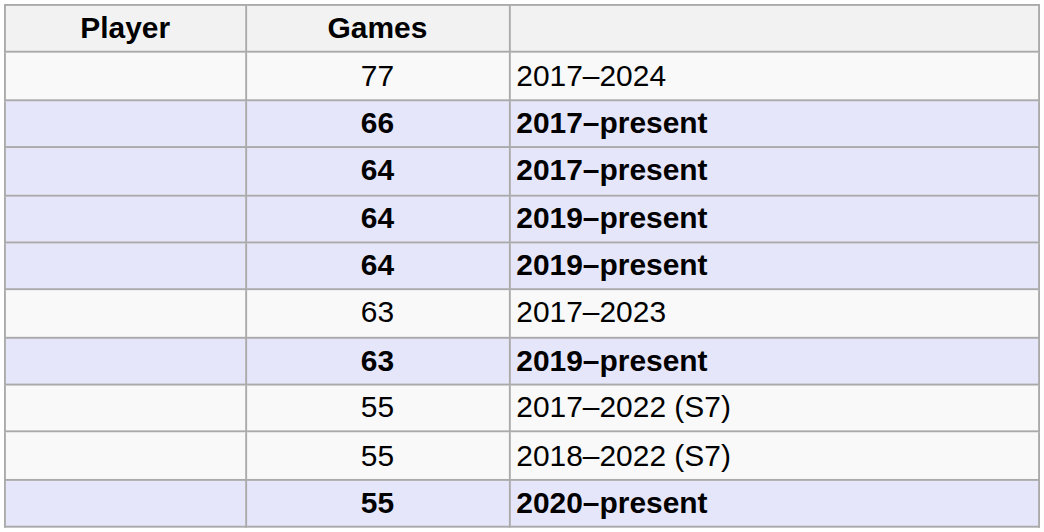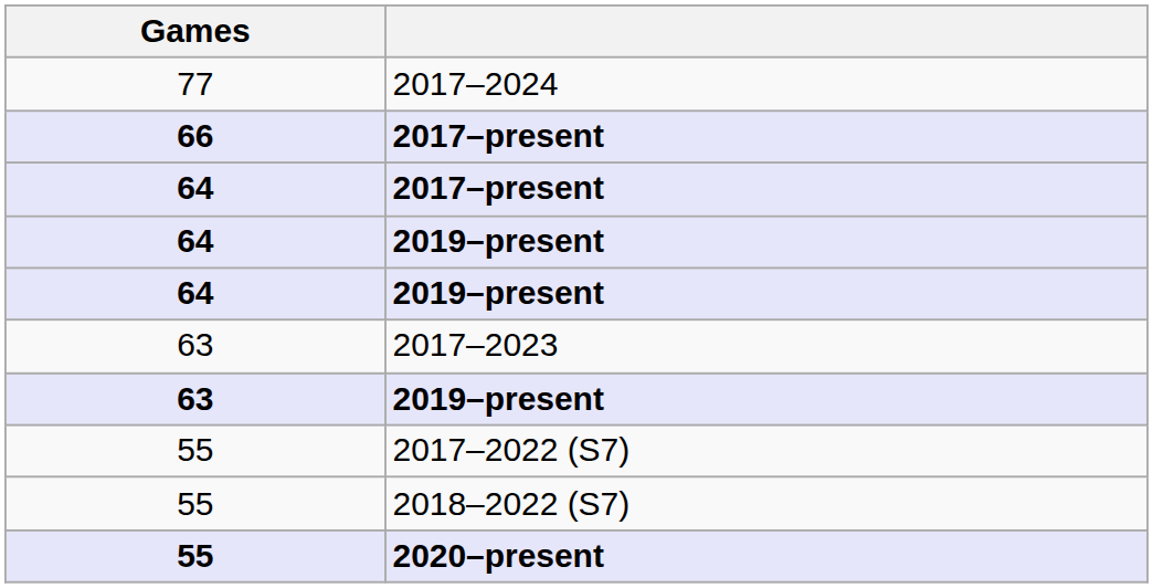- column: Player
